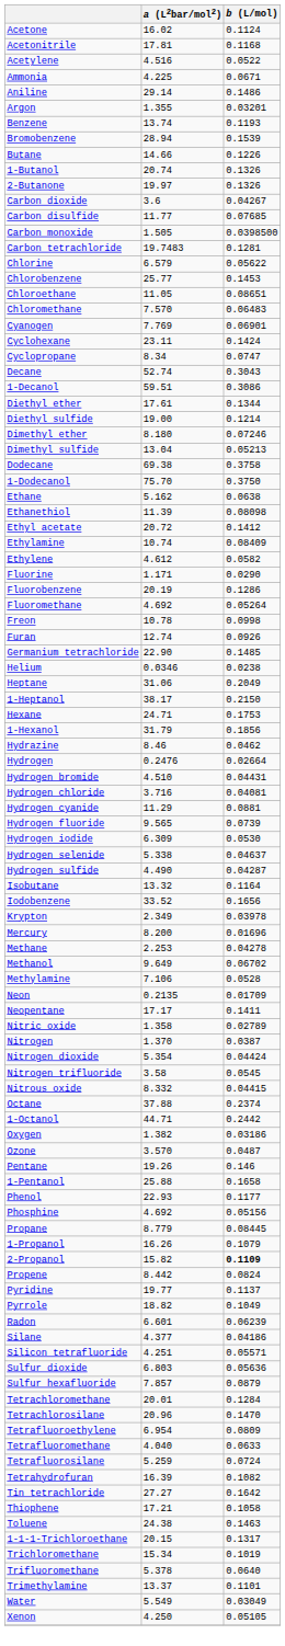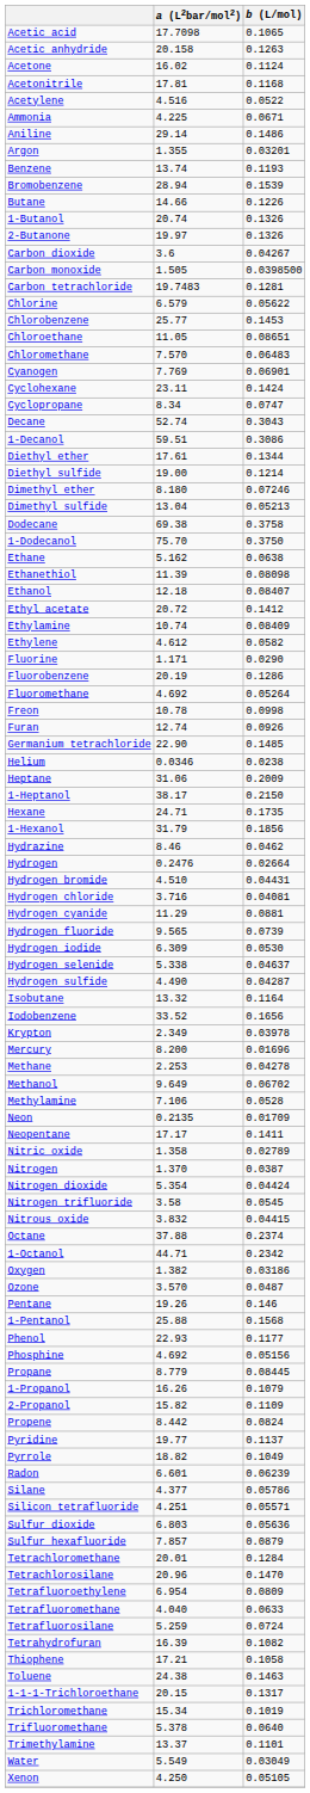+ row: Acetic acid | 17.7098 | 0.1065
+ row: Acetic anhydride | 20.158 | 0.1263
- row: Carbon disulfide | 11.77 | 0.07685
+ row: Ethanol | 12.18 | 0.08407
Heptane | b (L/mol): 0.2049 -> 0.2009
Hexane | b (L/mol): 0.1753 -> 0.1735
Nitrous oxide | a (L2bar/mol2): 8.332 -> 3.832
1-Octanol | b (L/mol): 0.2442 -> 0.2342
1-Pentanol | b (L/mol): 0.1658 -> 0.1568
2-Propanol | b (L/mol): bold -> normal
Silane | b (L/mol): 0.04186 -> 0.05786
- row: Tin tetrachloride | 27.27 | 0.1642
